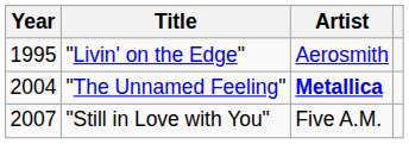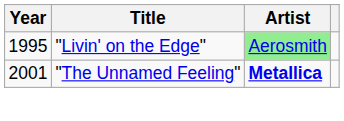"Livin' on the Edge" | Artist: no background -> lightgreen background
"The Unnamed Feeling" | Year: 2004 -> 2001
- row: 2007 | "Still in Love with You" | Five A.M.
